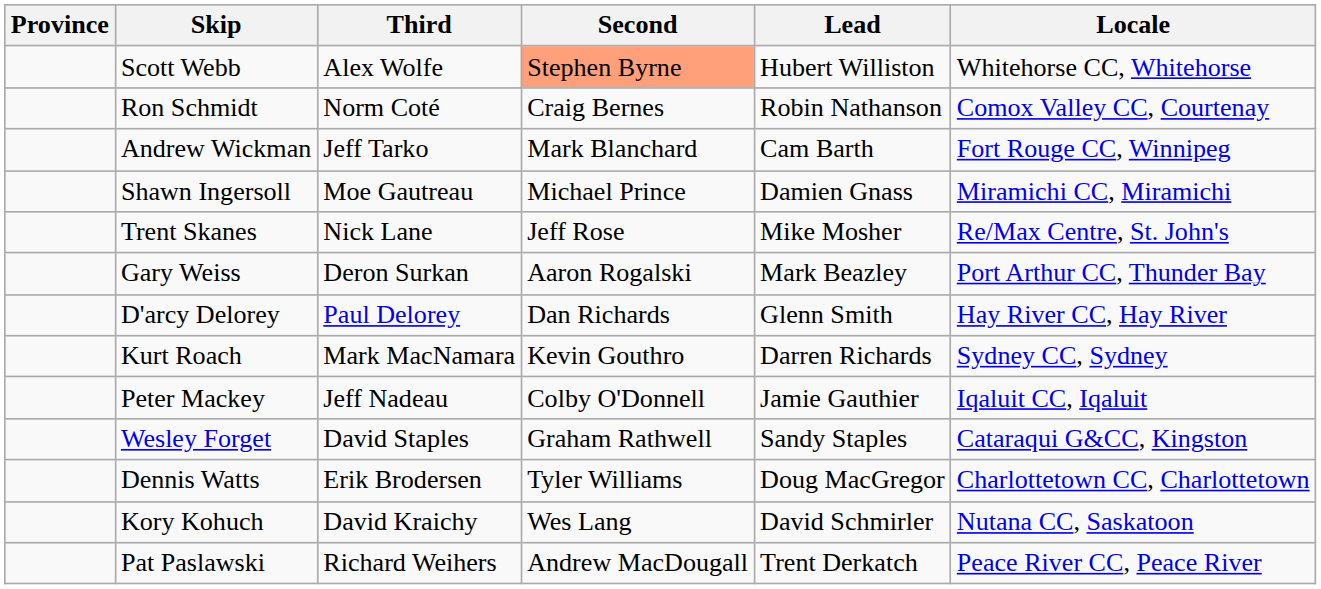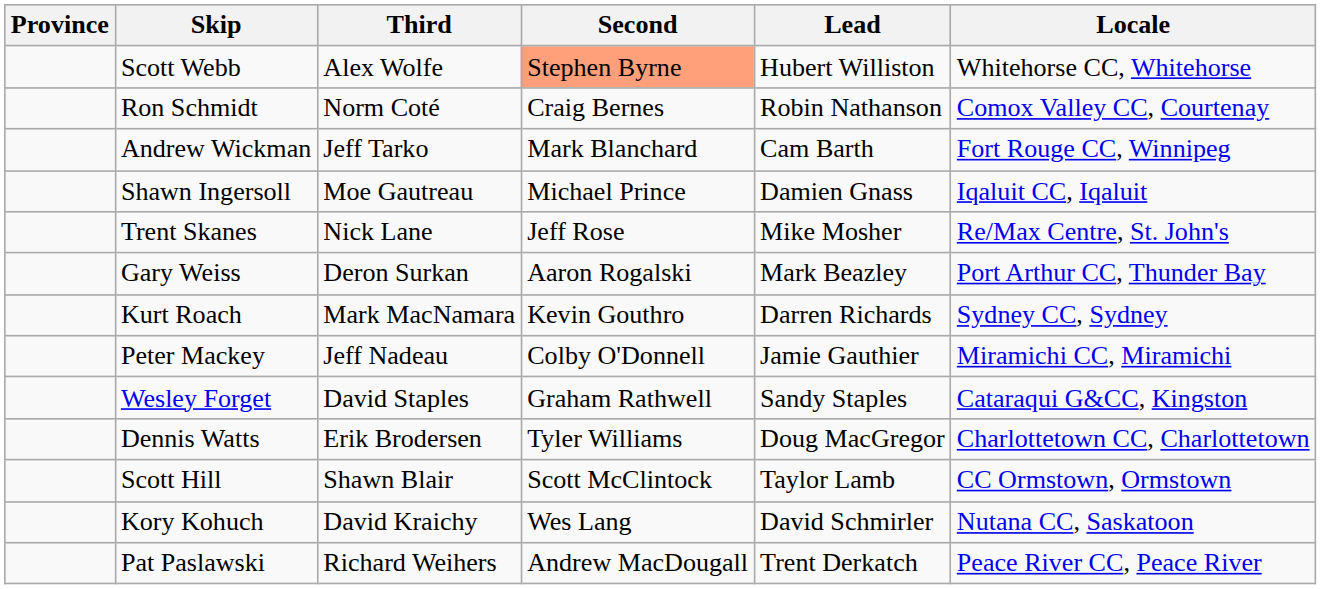Shawn Ingersoll | Locale: Miramichi CC, Miramichi -> Iqaluit CC, Iqaluit
- row: D'arcy Delorey | Paul Delorey | Dan Richards | Glenn Smith | Hay River CC, Hay River
Peter Mackey | Locale: Iqaluit CC, Iqaluit -> Miramichi CC, Miramichi
+ row: Scott Hill | Shawn Blair | Scott McClintock | Taylor Lamb | CC Ormstown, Ormstown
